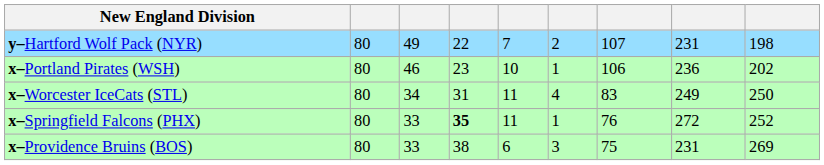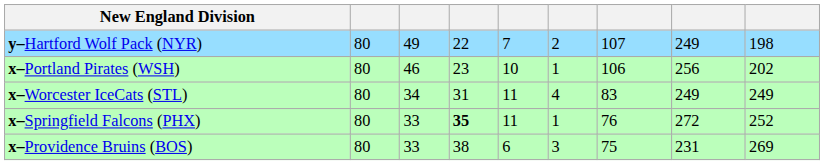y–Hartford Wolf Pack (NYR) | column 8: 231 -> 249
x–Portland Pirates (WSH) | column 8: 236 -> 256
x–Worcester IceCats (STL) | column 9: 250 -> 249
